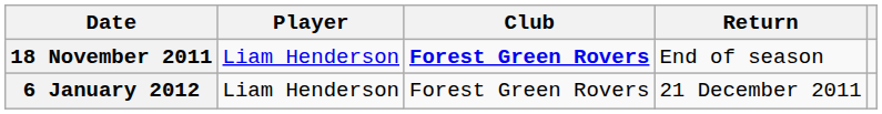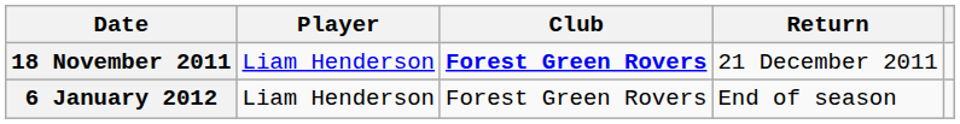18 November 2011 | Return: End of season -> 21 December 2011
6 January 2012 | Return: 21 December 2011 -> End of season
